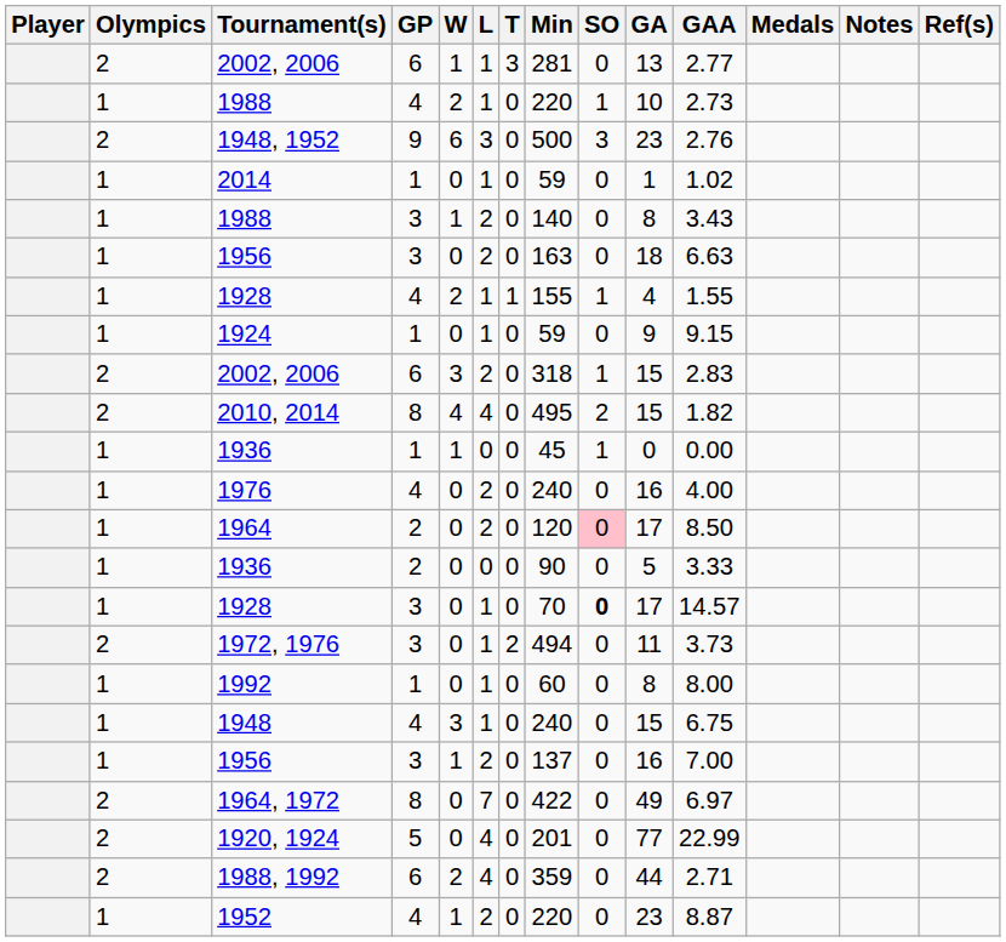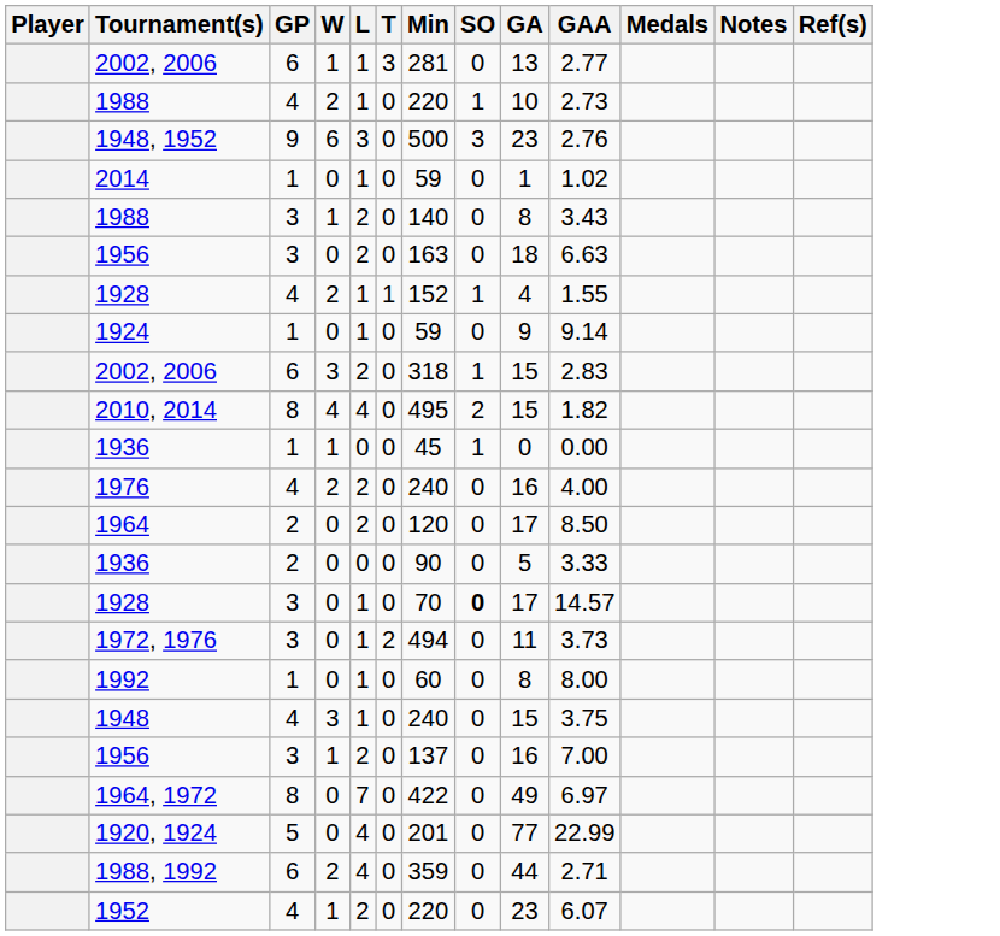- column: Olympics | 2 | 1 | 2 | 1 | 1 | 1 | 1 | 1 | 2 | 2 | 1 | 1 | 1 | 1 | 1 | 2 | 1 | 1 | 1 | 2 | 2 | 2 | 1
1928 / 4 | Min: 155 -> 152
1924 | GAA: 9.15 -> 9.14
1976 | W: 0 -> 2
1964 | SO: pink background -> no background
1948 | GAA: 6.75 -> 3.75
1952 | GAA: 8.87 -> 6.07
